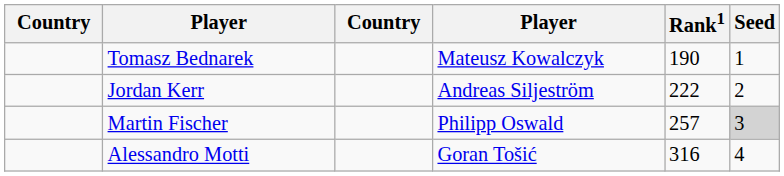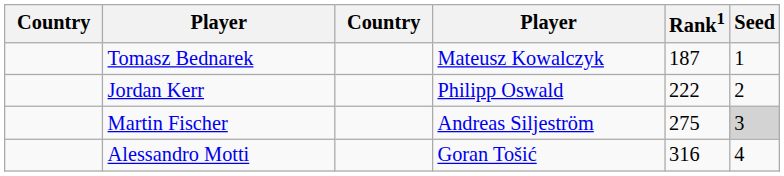Tomasz Bednarek | Rank1: 190 -> 187
Jordan Kerr | column 4: Andreas Siljeström -> Philipp Oswald
Martin Fischer | column 4: Philipp Oswald -> Andreas Siljeström
Martin Fischer | Rank1: 257 -> 275
